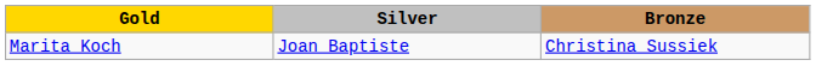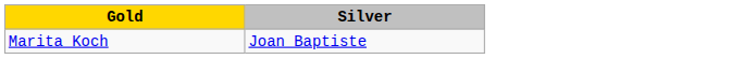- column: Bronze | Christina Sussiek
